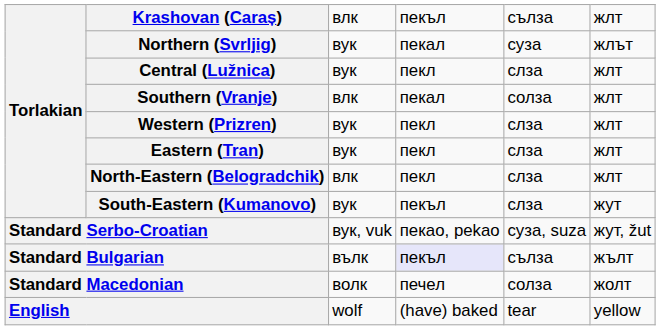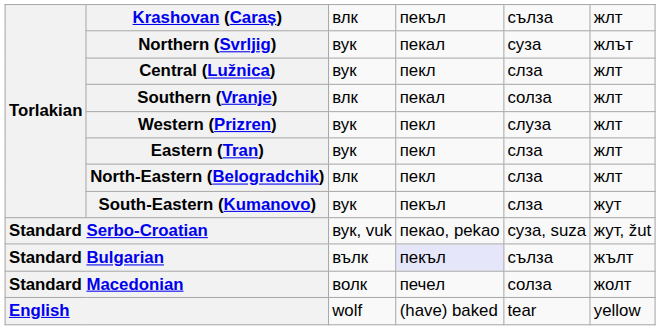Western (Prizren) | column 5: слза -> слуза
